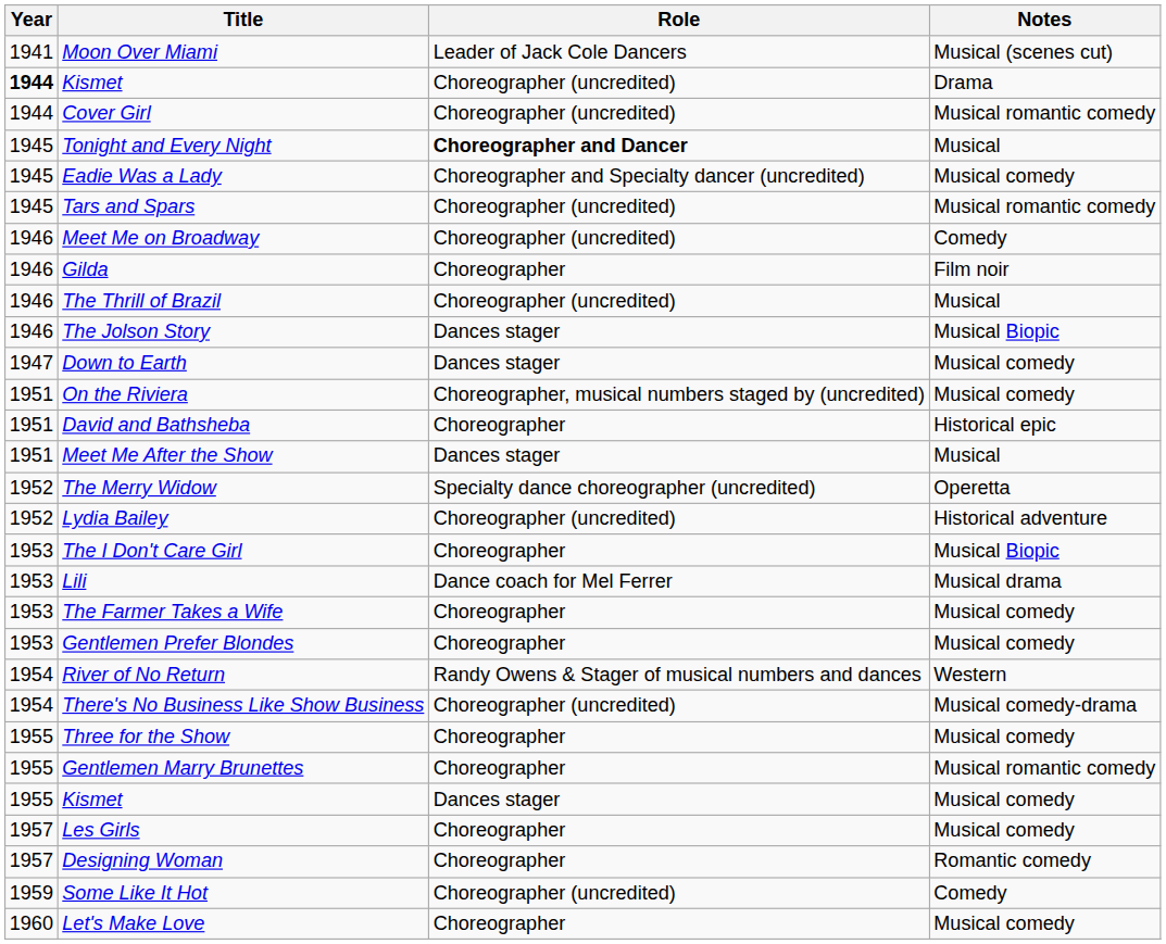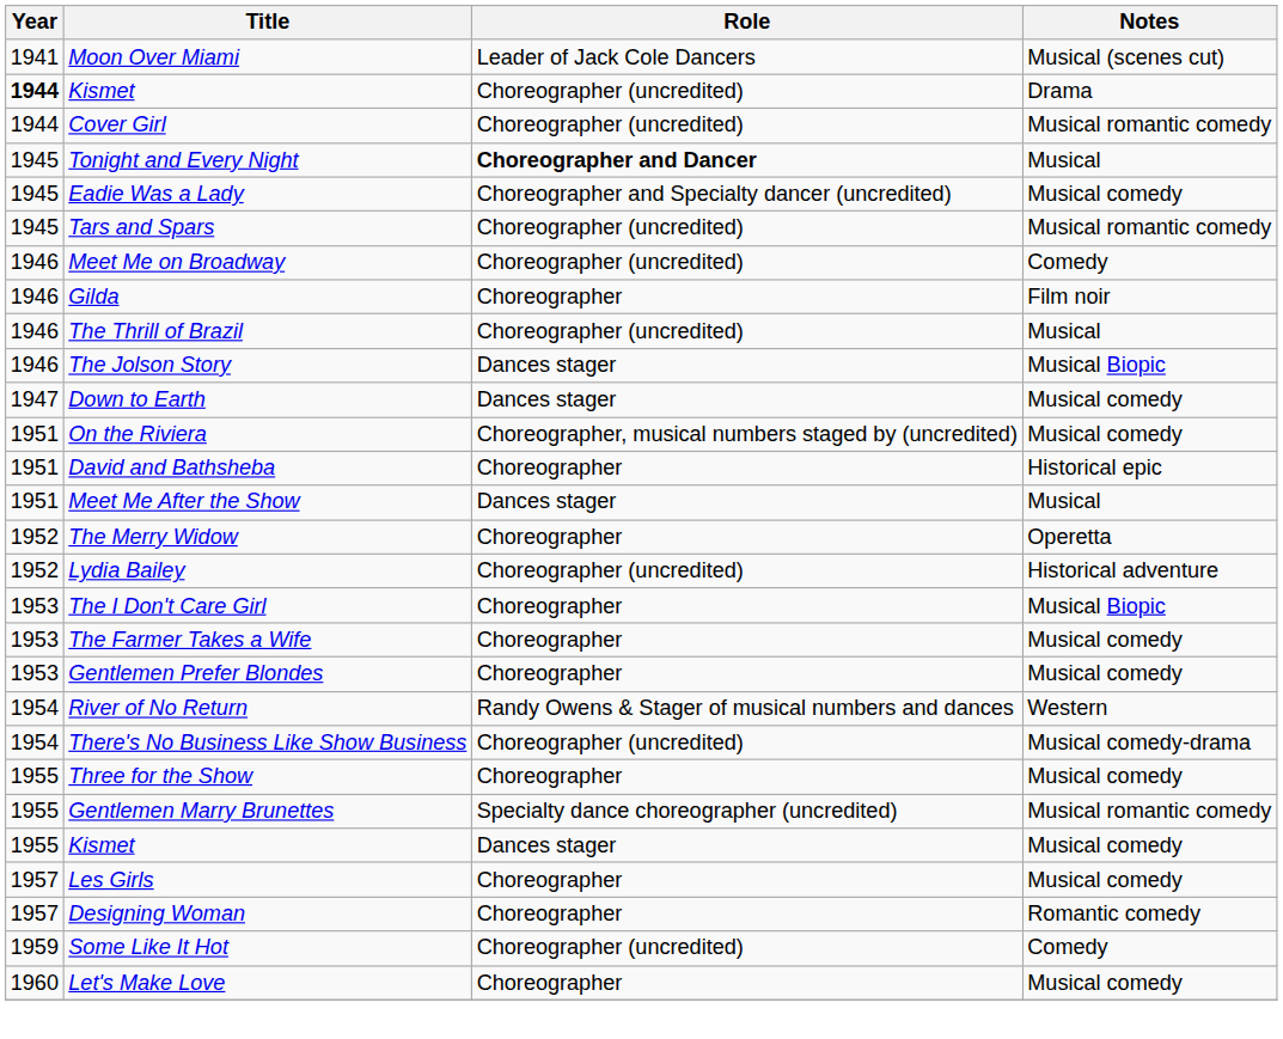The Merry Widow | Role: Specialty dance choreographer (uncredited) -> Choreographer
- row: 1953 | Lili | Dance coach for Mel Ferrer | Musical drama
Gentlemen Marry Brunettes | Role: Choreographer -> Specialty dance choreographer (uncredited)
